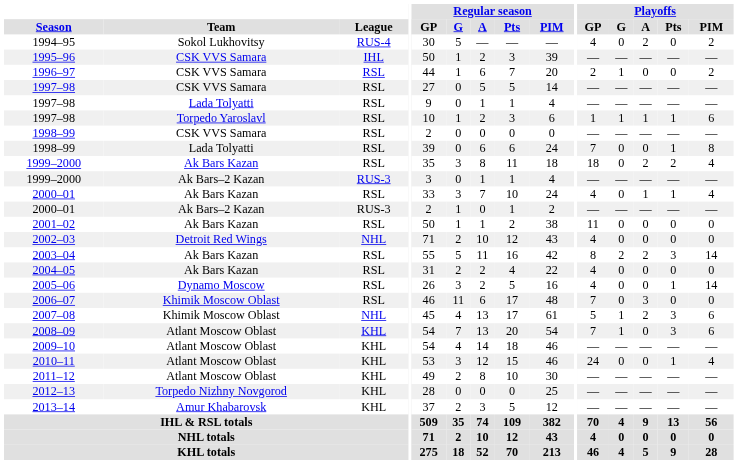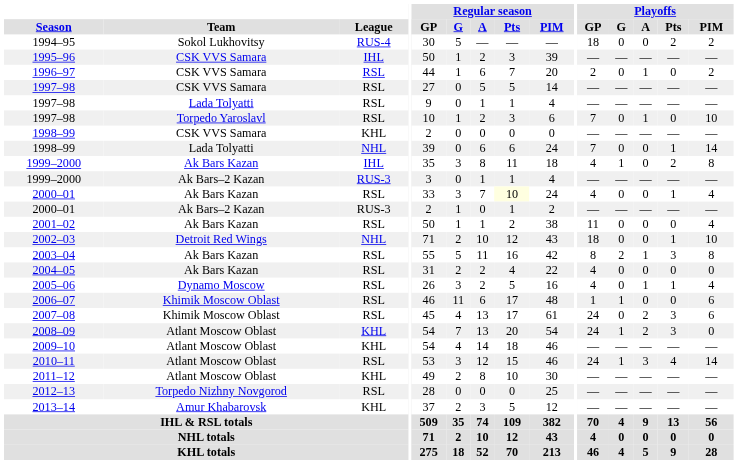1994–95 | Playoffs / GP: 4 -> 18
1994–95 | Playoffs / A: 2 -> 0
1994–95 | Playoffs / Pts: 0 -> 2
1996–97 | Playoffs / G: 1 -> 0
1996–97 | Playoffs / A: 0 -> 1
1997–98 / Torpedo Yaroslavl | Playoffs / GP: 1 -> 7
1997–98 / Torpedo Yaroslavl | Playoffs / G: 1 -> 0
1997–98 / Torpedo Yaroslavl | Playoffs / Pts: 1 -> 0
1997–98 / Torpedo Yaroslavl | Playoffs / PIM: 6 -> 10
1998–99 / CSK VVS Samara | League: RSL -> KHL
1998–99 / Lada Tolyatti | League: RSL -> NHL
1998–99 / Lada Tolyatti | Playoffs / PIM: 8 -> 14
1999–2000 / Ak Bars Kazan | League: RSL -> IHL
1999–2000 / Ak Bars Kazan | Playoffs / GP: 18 -> 4
1999–2000 / Ak Bars Kazan | Playoffs / G: 0 -> 1
1999–2000 / Ak Bars Kazan | Playoffs / A: 2 -> 0
1999–2000 / Ak Bars Kazan | Playoffs / PIM: 4 -> 8
2000–01 / Ak Bars Kazan | Regular season / Pts: no background -> lightyellow background
2000–01 / Ak Bars Kazan | Playoffs / A: 1 -> 0
2001–02 | Playoffs / PIM: 0 -> 4
2002–03 | Playoffs / GP: 4 -> 18
2002–03 | Playoffs / Pts: 0 -> 1
2002–03 | Playoffs / PIM: 0 -> 10
2003–04 | Playoffs / A: 2 -> 1
2003–04 | Playoffs / PIM: 14 -> 8
2005–06 | Playoffs / A: 0 -> 1
2005–06 | Playoffs / PIM: 14 -> 4
2006–07 | Playoffs / GP: 7 -> 1
2006–07 | Playoffs / G: 0 -> 1
2006–07 | Playoffs / A: 3 -> 0
2006–07 | Playoffs / PIM: 0 -> 6
2007–08 | League: NHL -> RSL
2007–08 | Playoffs / GP: 5 -> 24
2007–08 | Playoffs / G: 1 -> 0
2008–09 | Playoffs / GP: 7 -> 24
2008–09 | Playoffs / A: 0 -> 2
2008–09 | Playoffs / PIM: 6 -> 0
2010–11 | League: KHL -> RSL
2010–11 | Playoffs / G: 0 -> 1
2010–11 | Playoffs / A: 0 -> 3
2010–11 | Playoffs / Pts: 1 -> 4
2010–11 | Playoffs / PIM: 4 -> 14
2012–13 | League: KHL -> RSL
